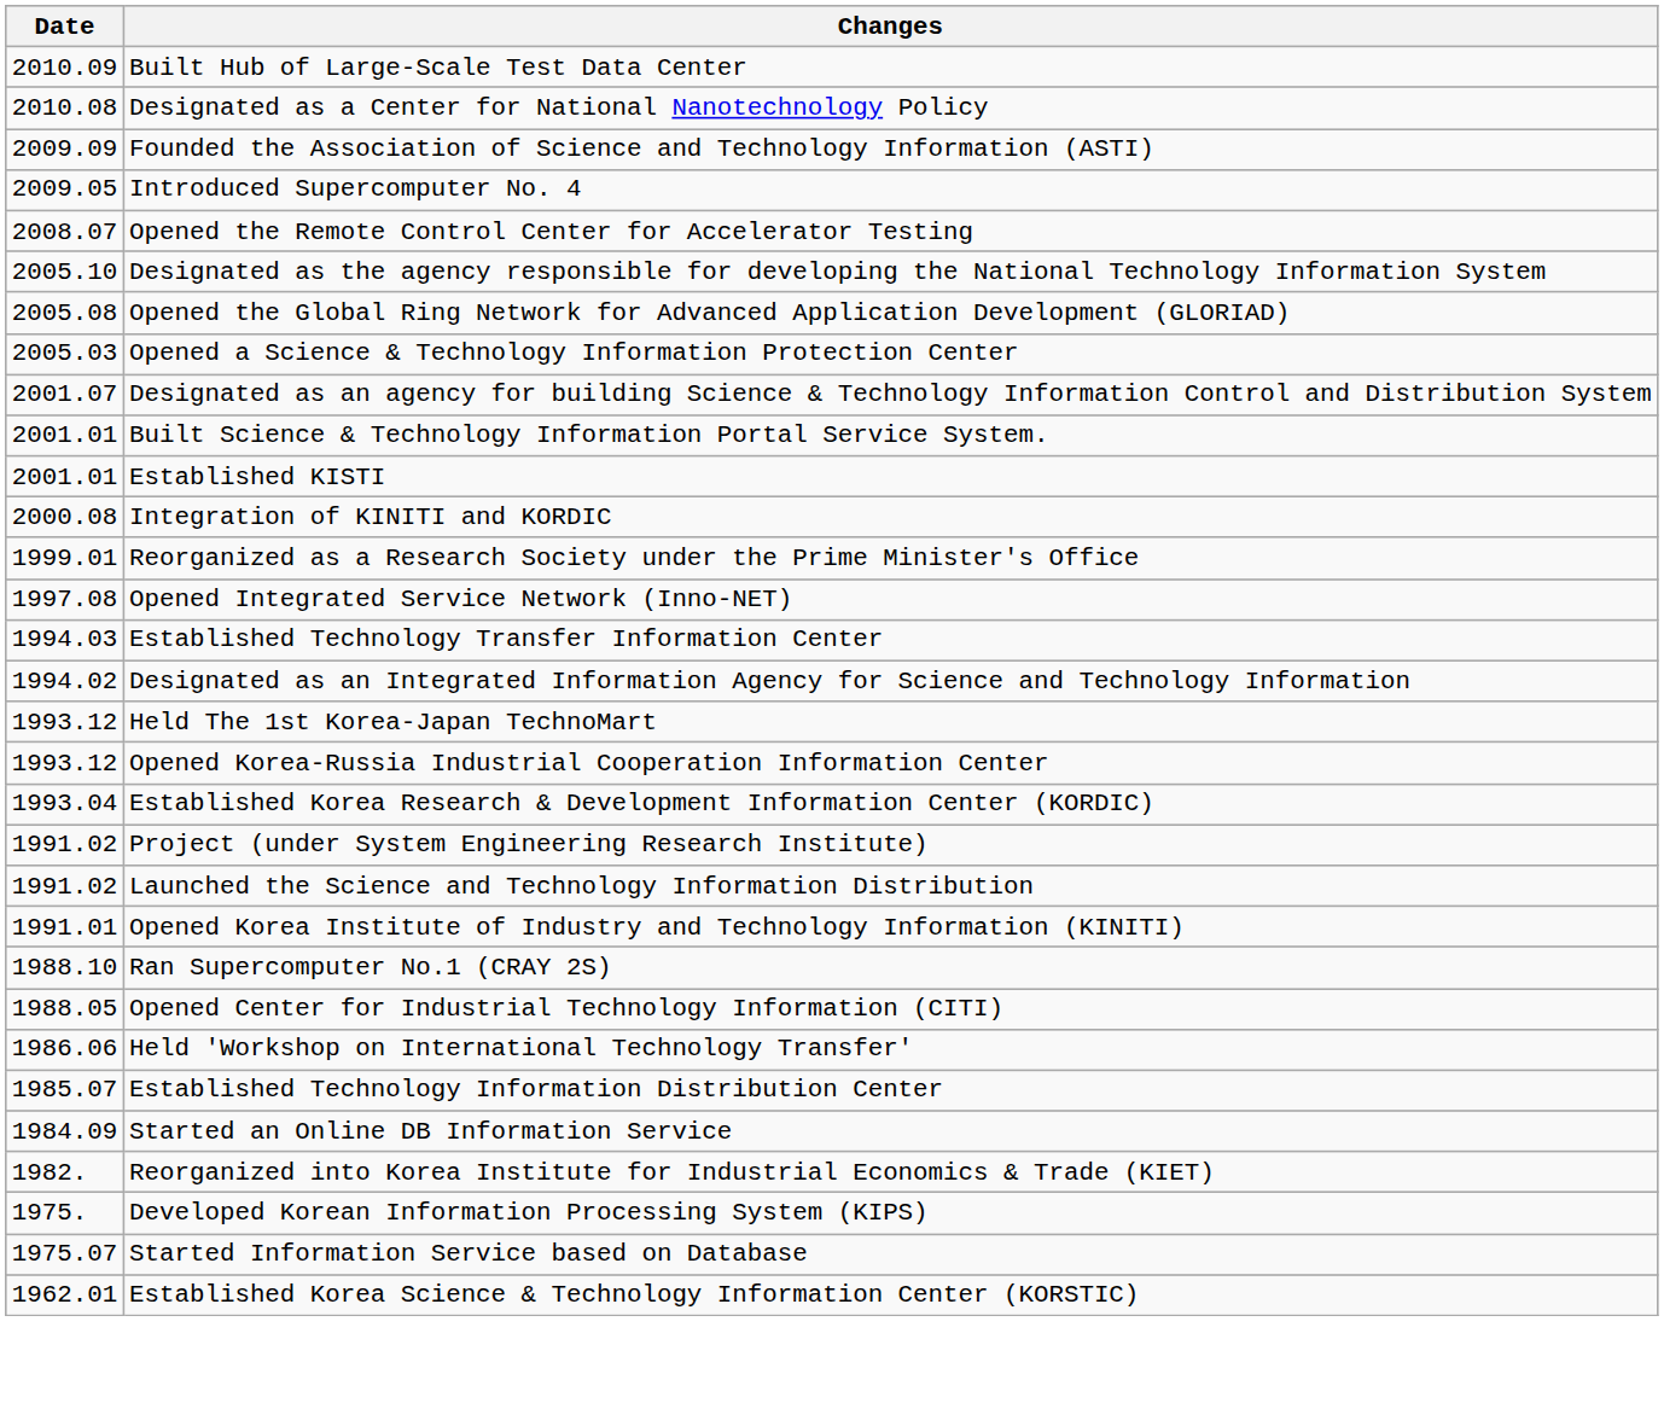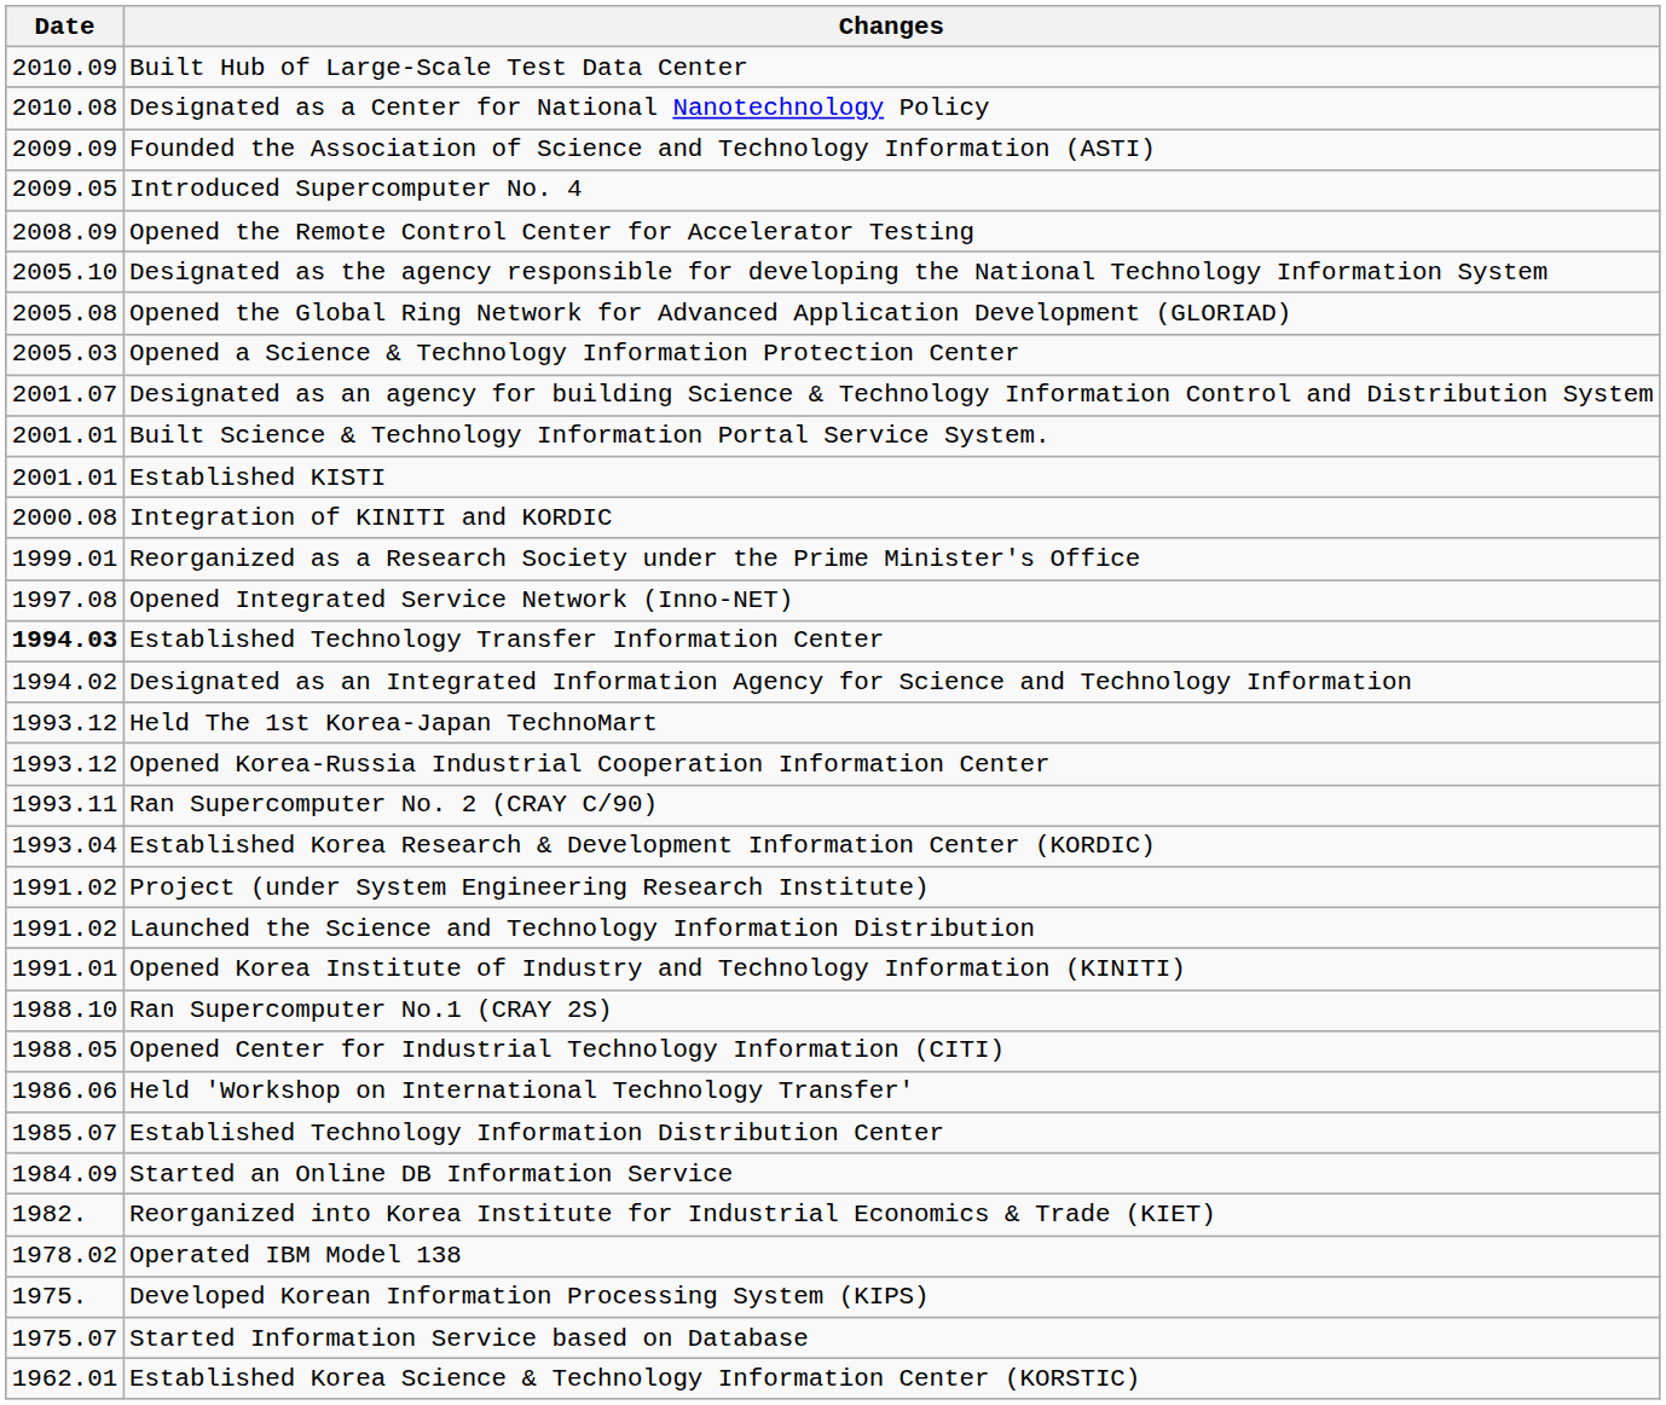Opened the Remote Control Center for Accelerator Testing | Date: 2008.07 -> 2008.09
Established Technology Transfer Information Center | Date: normal -> bold
+ row: 1993.11 | Ran Supercomputer No. 2 (CRAY C/90)
+ row: 1978.02 | Operated IBM Model 138
